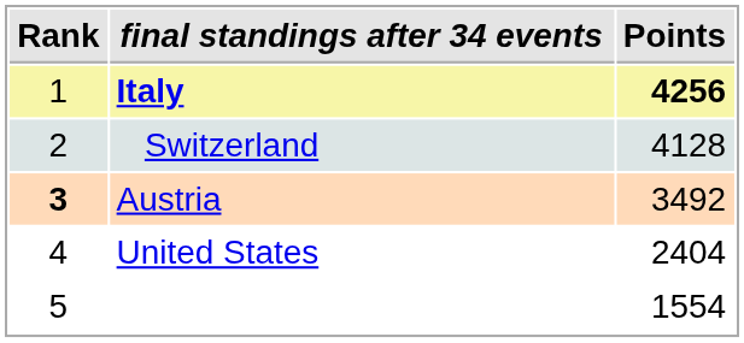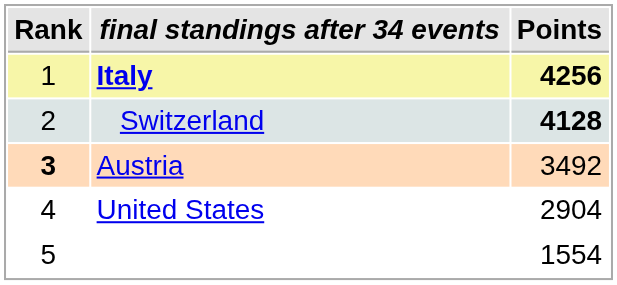Switzerland | Points: normal -> bold
United States | Points: 2404 -> 2904
